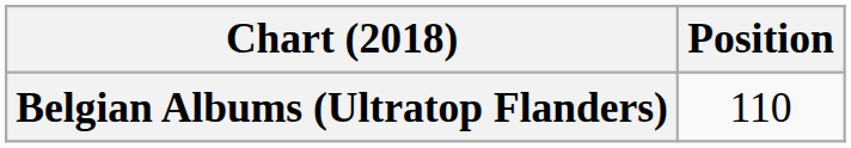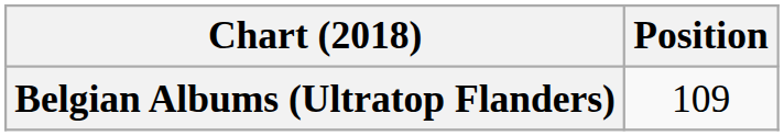Belgian Albums (Ultratop Flanders) | Position: 110 -> 109
